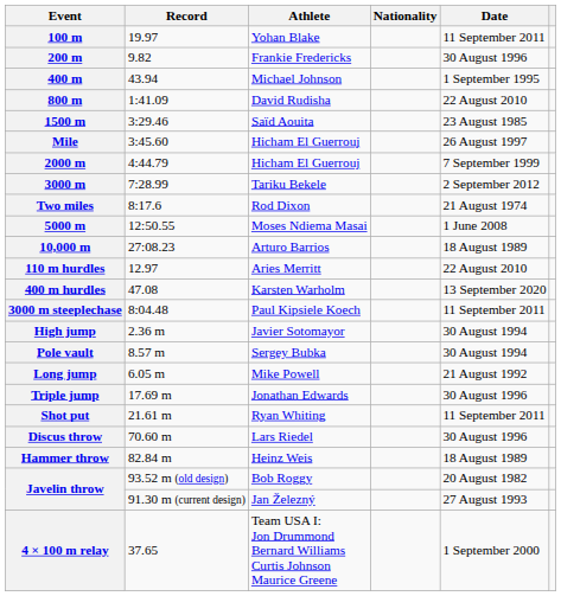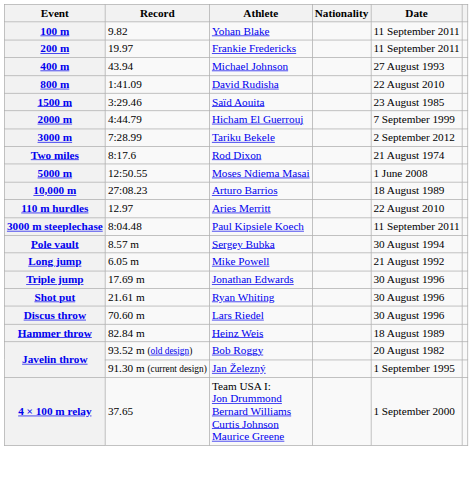100 m | Record: 19.97 -> 9.82
200 m | Record: 9.82 -> 19.97
200 m | Date: 30 August 1996 -> 11 September 2011
400 m | Date: 1 September 1995 -> 27 August 1993
- row: Mile | 3:45.60 | Hicham El Guerrouj | 26 August 1997
- row: 400 m hurdles | 47.08 | Karsten Warholm | 13 September 2020
- row: High jump | 2.36 m | Javier Sotomayor | 30 August 1994
Shot put | Date: 11 September 2011 -> 30 August 1996
Javelin throw / Jan Železný | Date: 27 August 1993 -> 1 September 1995
